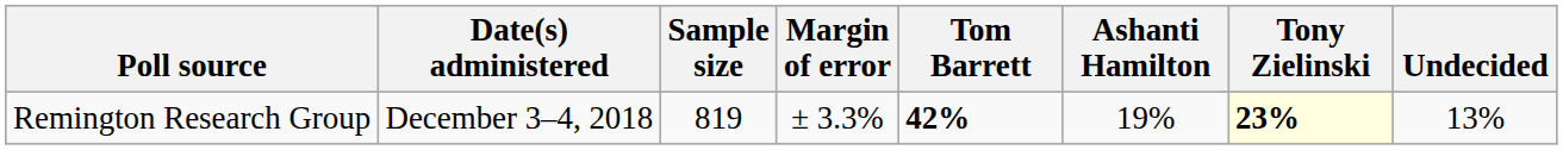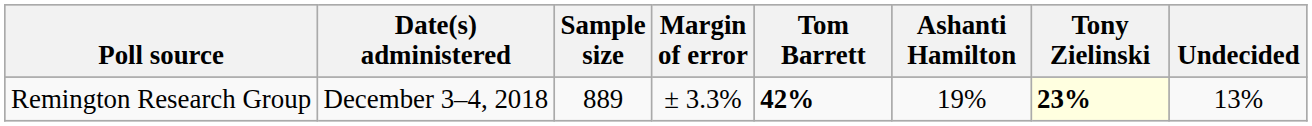Remington Research Group | Sample size: 819 -> 889
